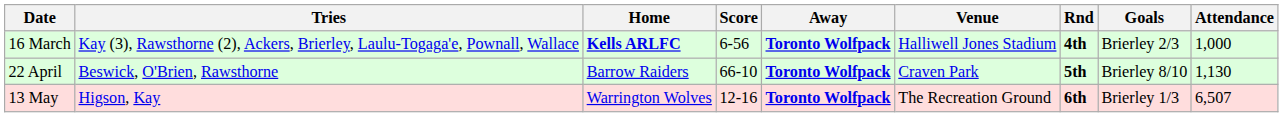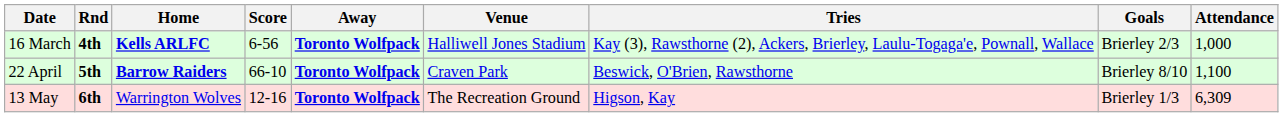columns swapped: Rnd <-> Tries
22 April | Home: normal -> bold
22 April | Attendance: 1,130 -> 1,100
13 May | Attendance: 6,507 -> 6,309
